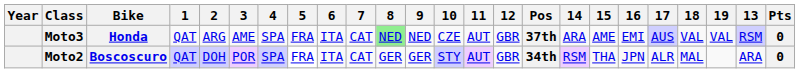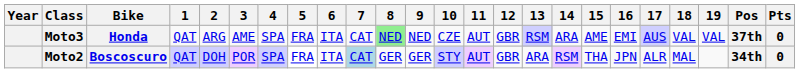columns swapped: 13 <-> Pos
Moto2 | 7: no background -> lightblue background
